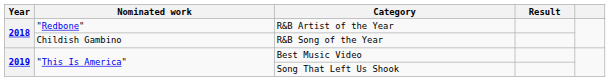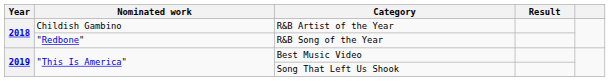R&B Artist of the Year | Nominated work: "Redbone" -> Childish Gambino
R&B Song of the Year | Nominated work: Childish Gambino -> "Redbone"
